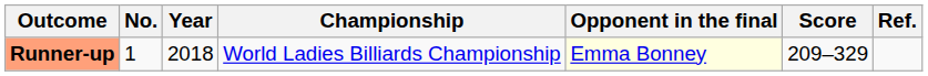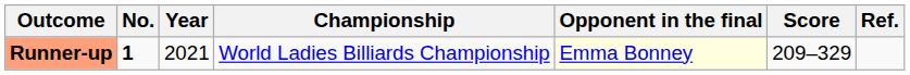Runner-up | No.: normal -> bold
Runner-up | Year: 2018 -> 2021
